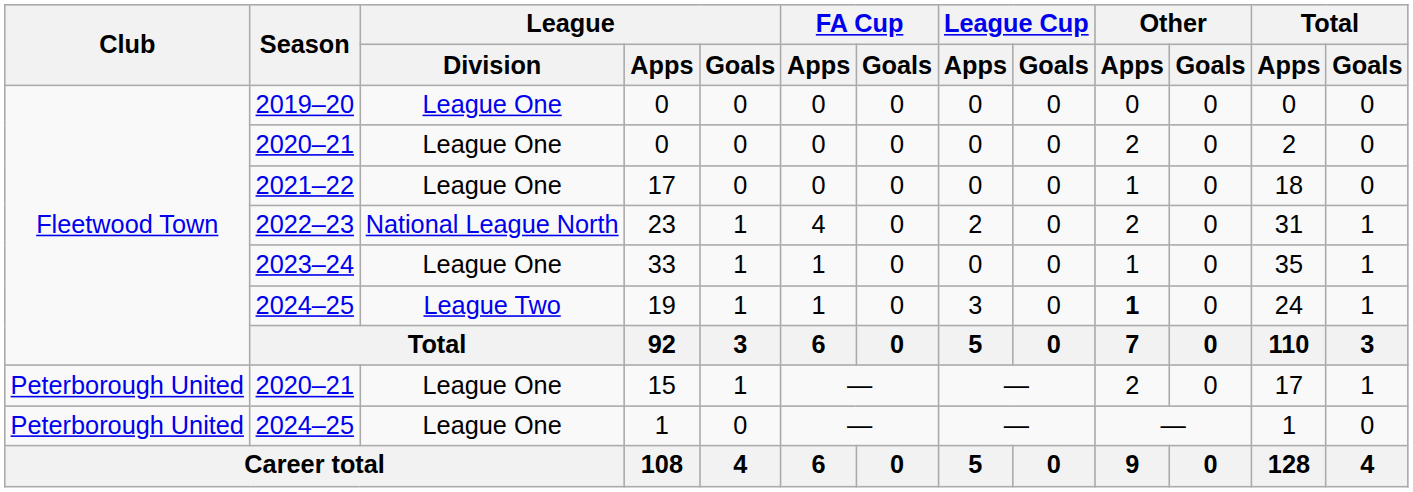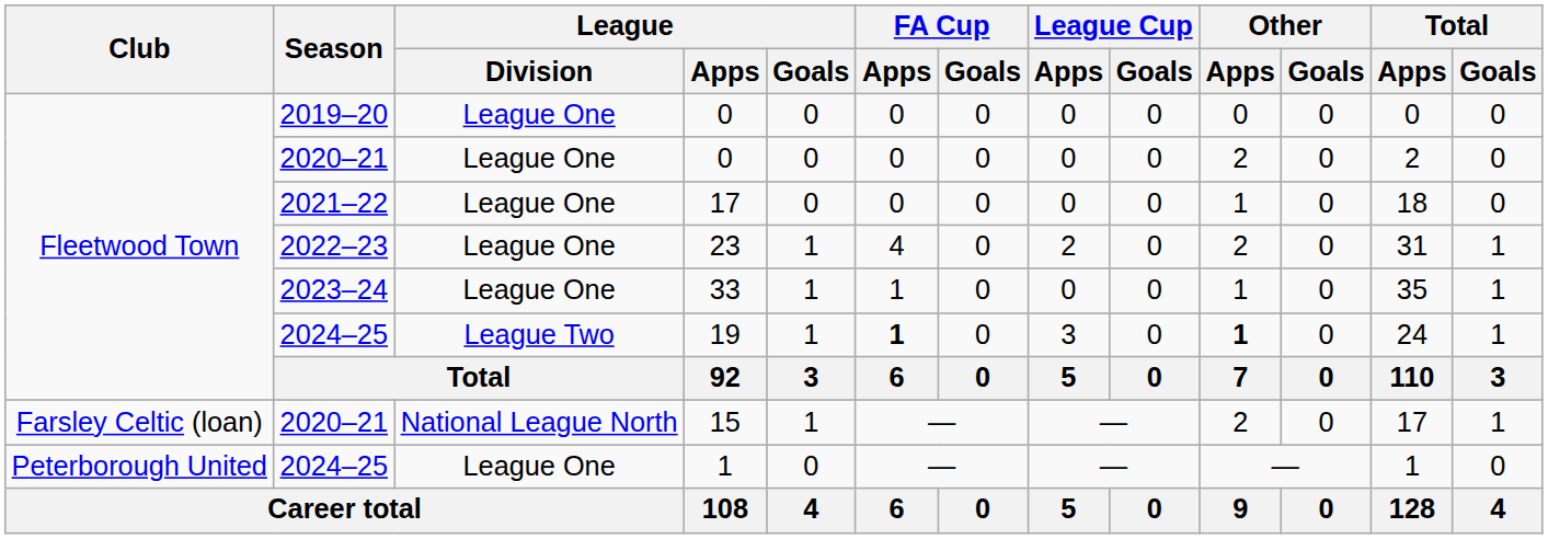23 | League / Division: National League North -> League One
19 | FA Cup / Apps: normal -> bold
15 | Club: Peterborough United -> Farsley Celtic (loan)
15 | League / Division: League One -> National League North
